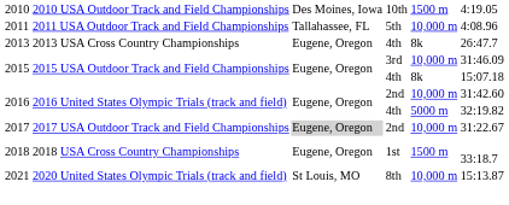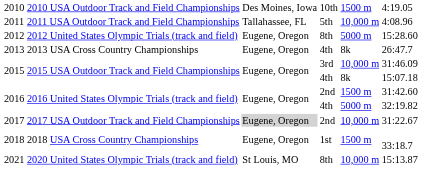+ row: 2012 | 2012 United States Olympic Trials (track and field) | Eugene, Oregon | 8th | 5000 m | 15:28.60
2016 / 2nd | column 5: 10,000 m -> 1500 m
